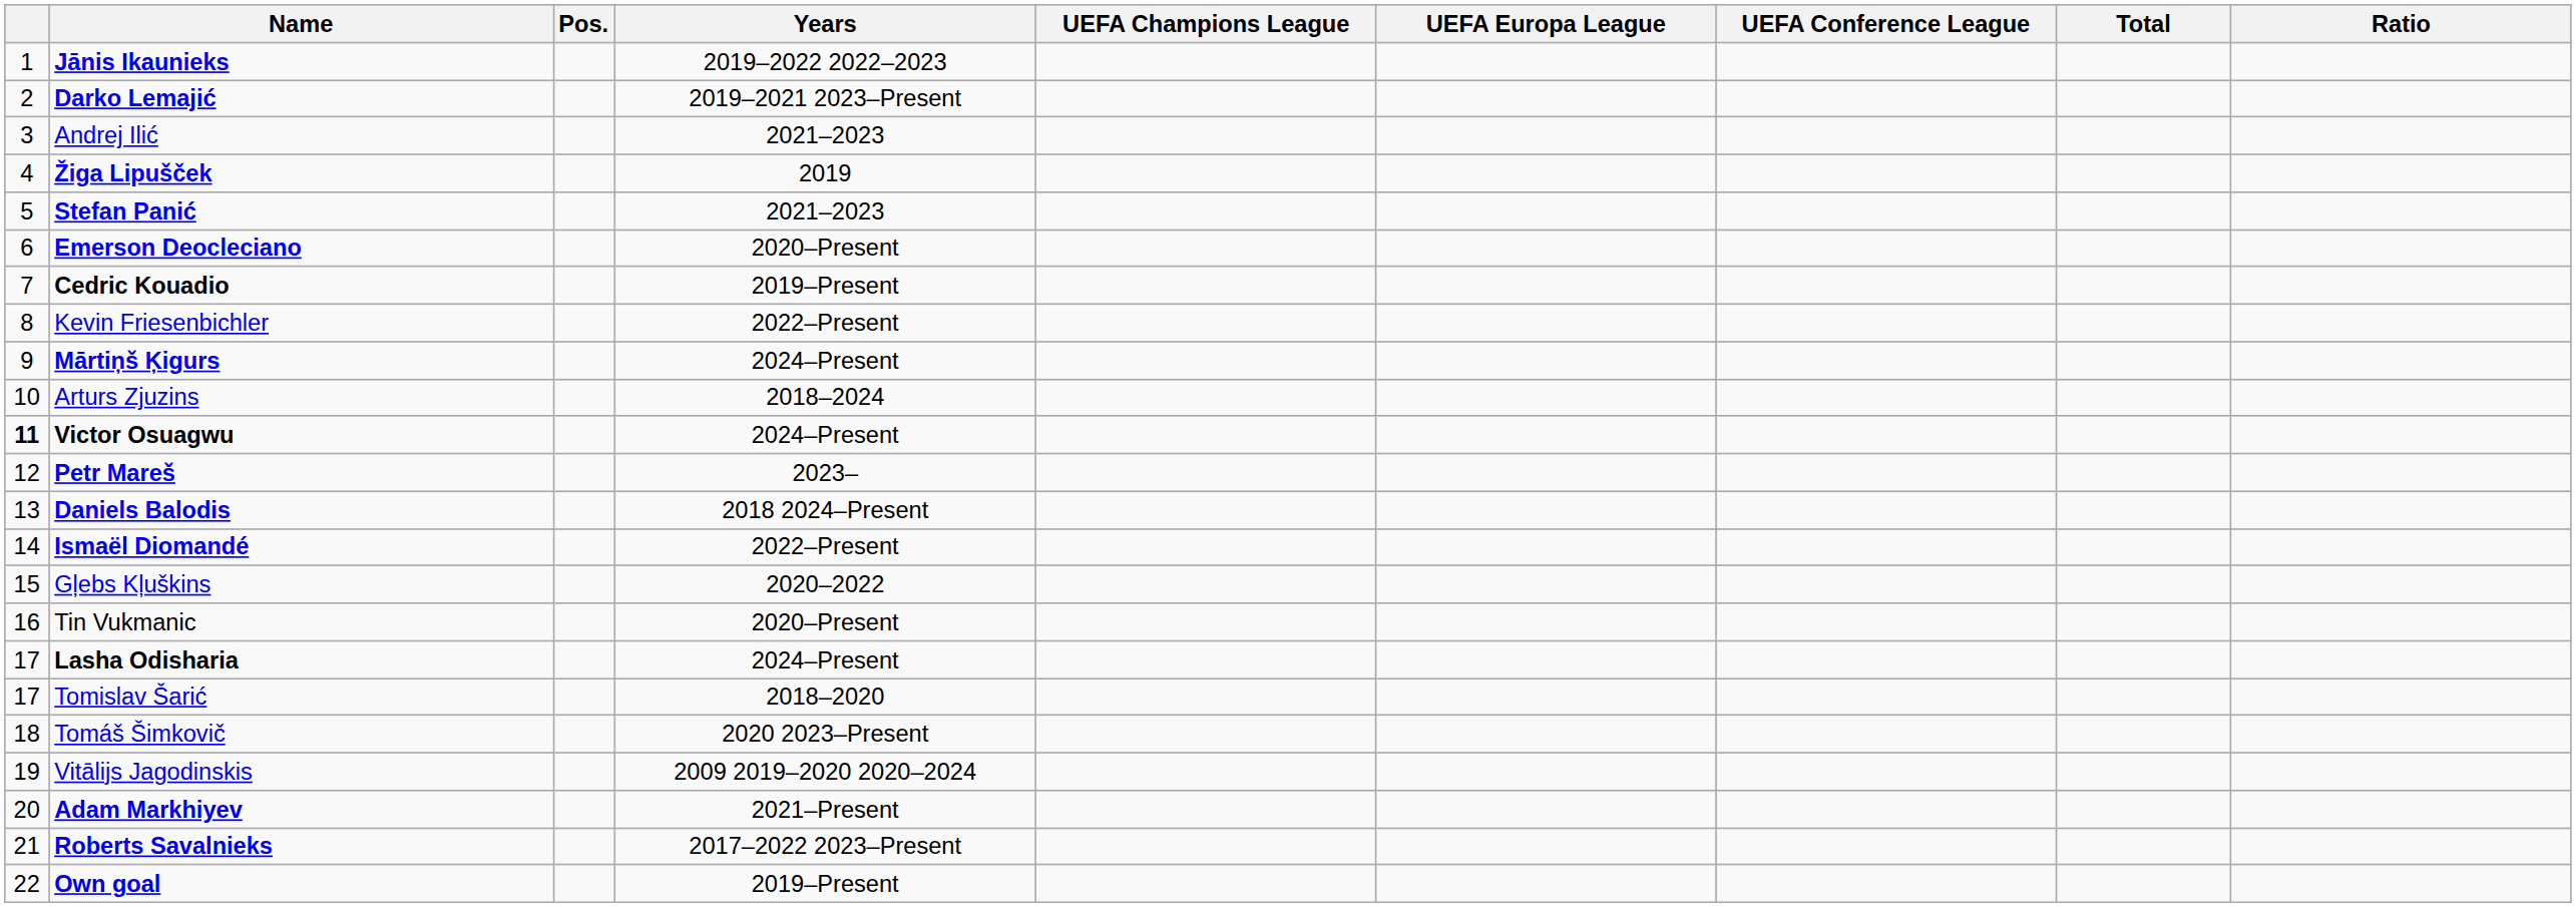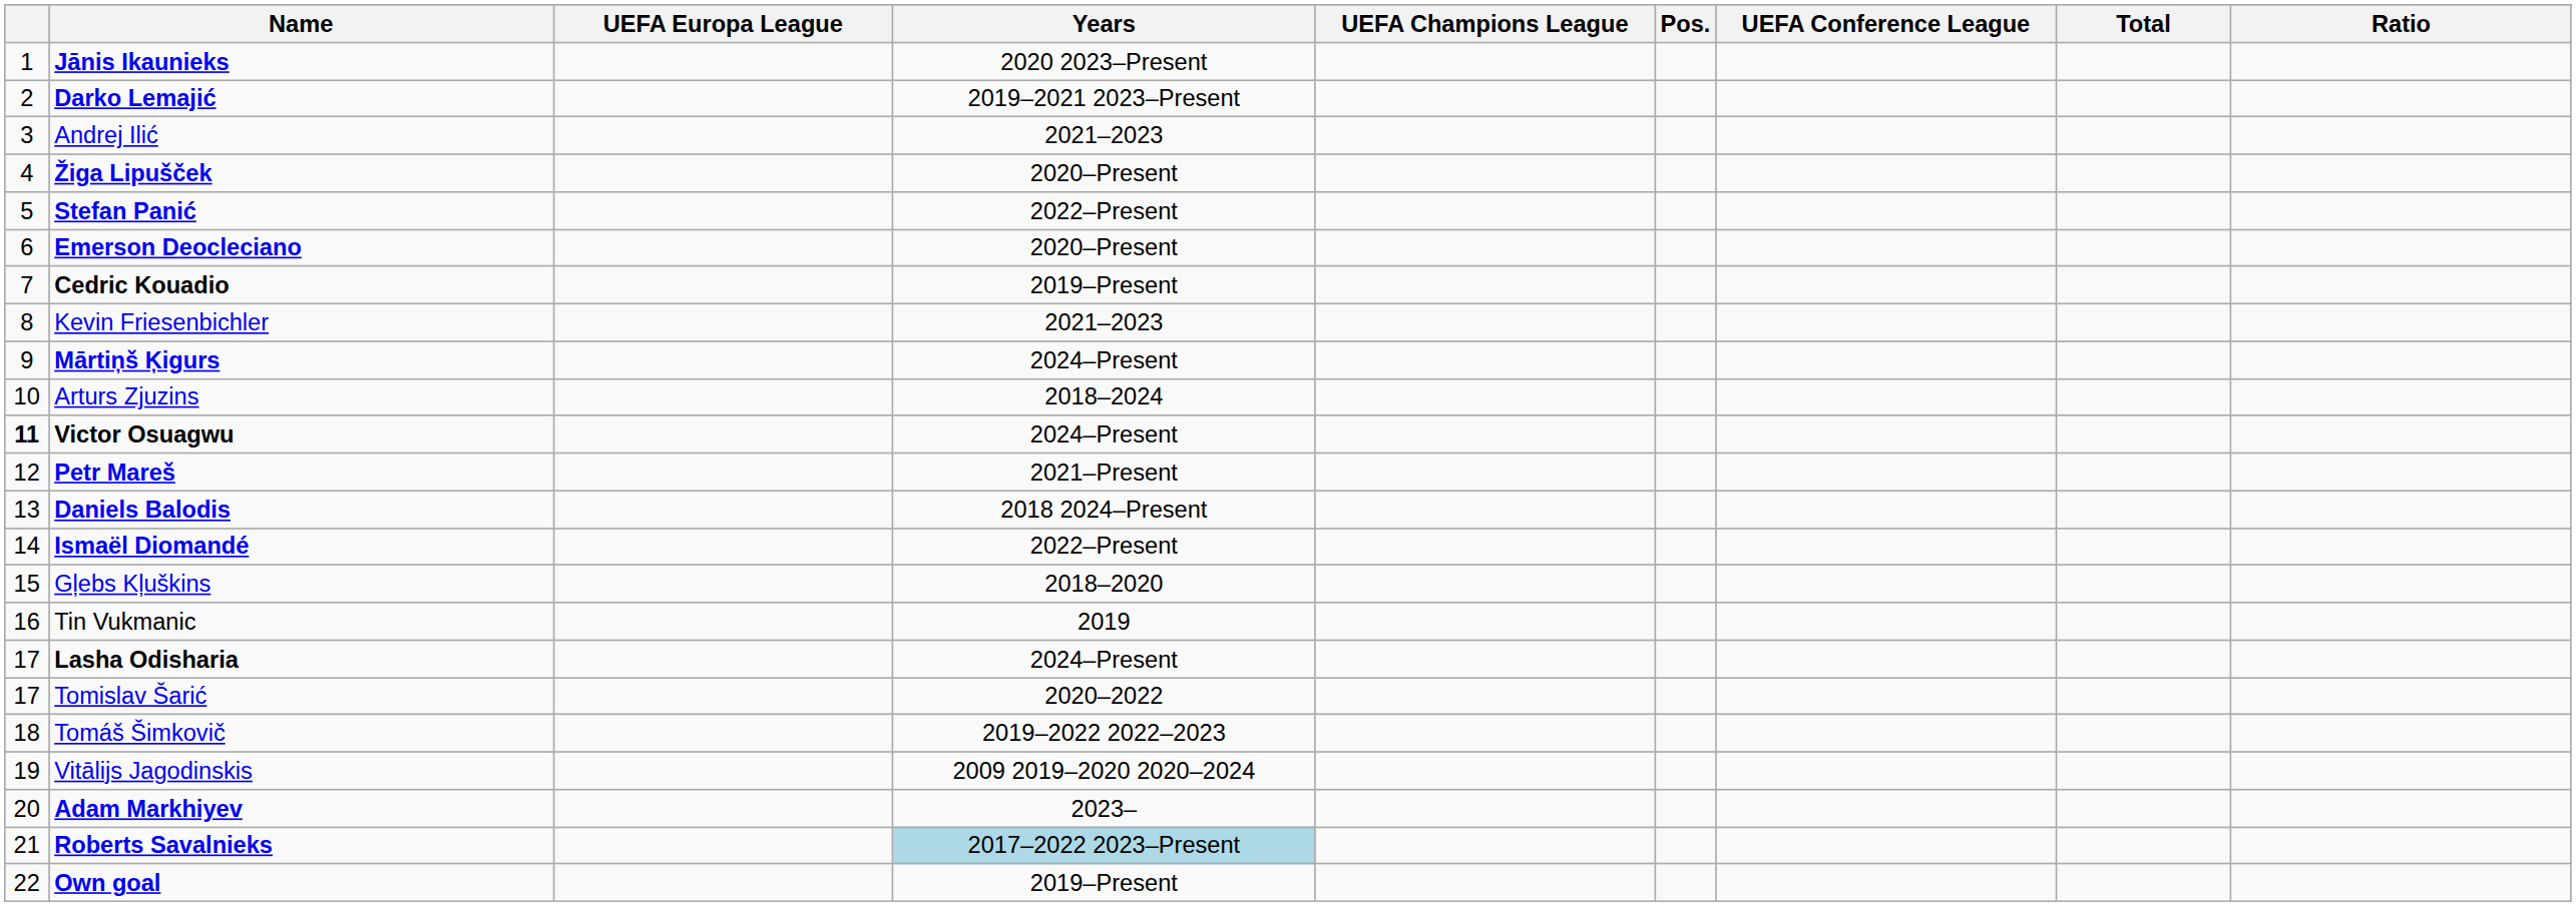columns swapped: Pos. <-> UEFA Europa League
Jānis Ikaunieks | Years: 2019–2022 2022–2023 -> 2020 2023–Present
Žiga Lipušček | Years: 2019 -> 2020–Present
Stefan Panić | Years: 2021–2023 -> 2022–Present
Kevin Friesenbichler | Years: 2022–Present -> 2021–2023
Petr Mareš | Years: 2023– -> 2021–Present
Gļebs Kļuškins | Years: 2020–2022 -> 2018–2020
Tin Vukmanic | Years: 2020–Present -> 2019
Tomislav Šarić | Years: 2018–2020 -> 2020–2022
Tomáš Šimkovič | Years: 2020 2023–Present -> 2019–2022 2022–2023
Adam Markhiyev | Years: 2021–Present -> 2023–
Roberts Savalnieks | Years: no background -> lightblue background
